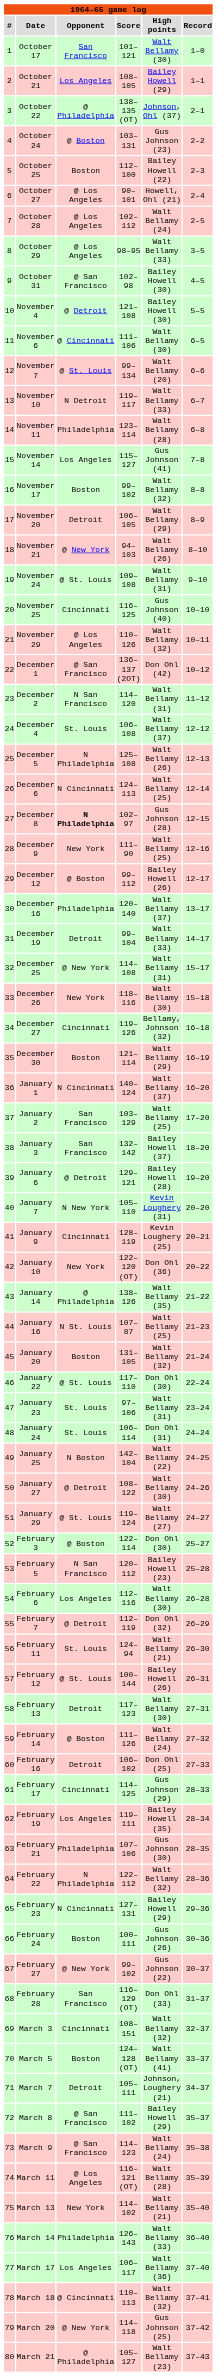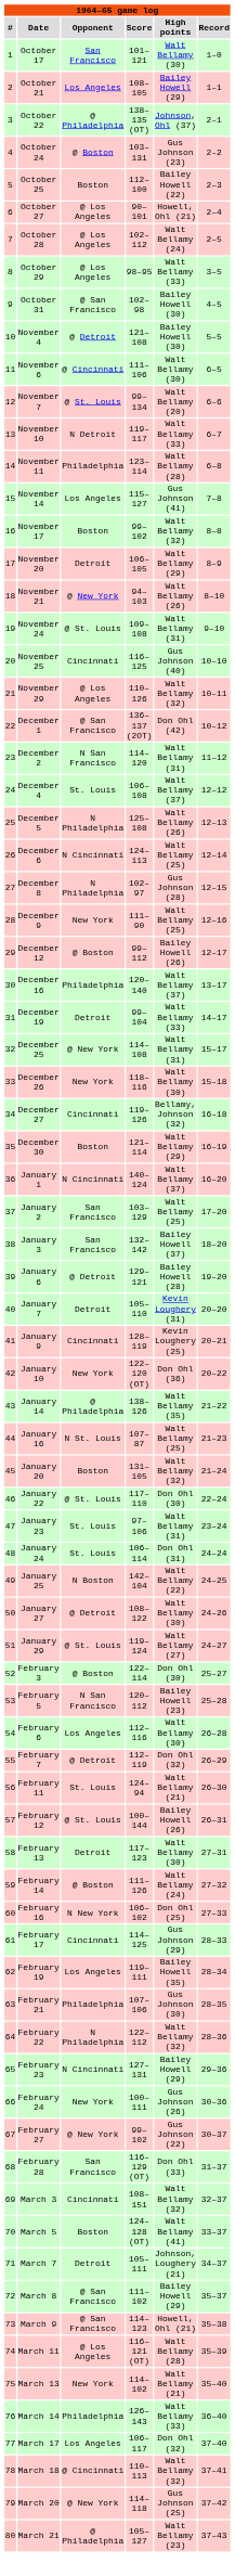December 8 | Opponent: bold -> normal
January 7 | Opponent: N New York -> Detroit
February 16 | Opponent: Detroit -> N New York
February 24 | Opponent: Boston -> New York
March 9 | High points: Walt Bellamy (24) -> Howell, Ohl (21)
March 17 | High points: Walt Bellamy (36) -> Don Ohl (32)
